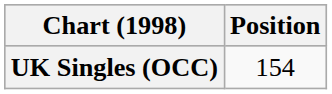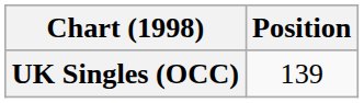UK Singles (OCC) | Position: 154 -> 139
